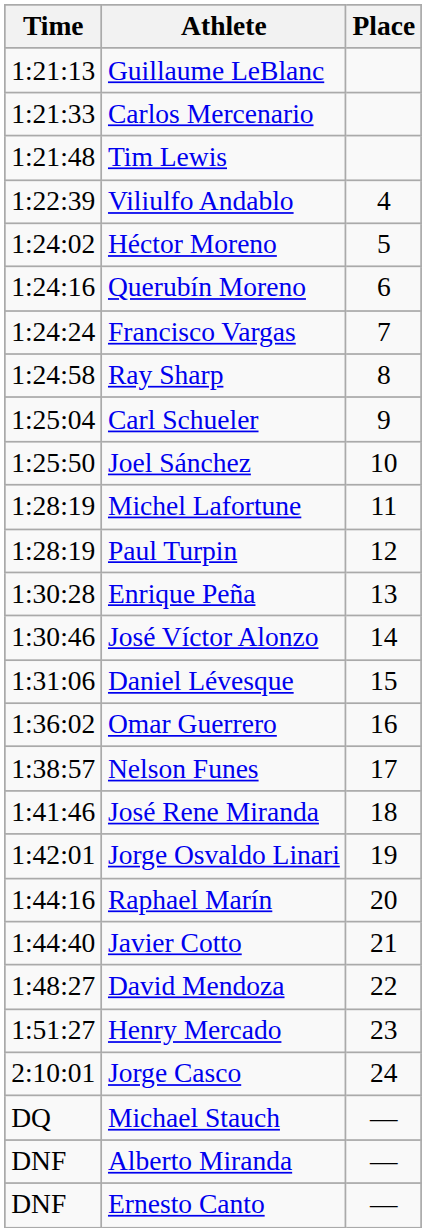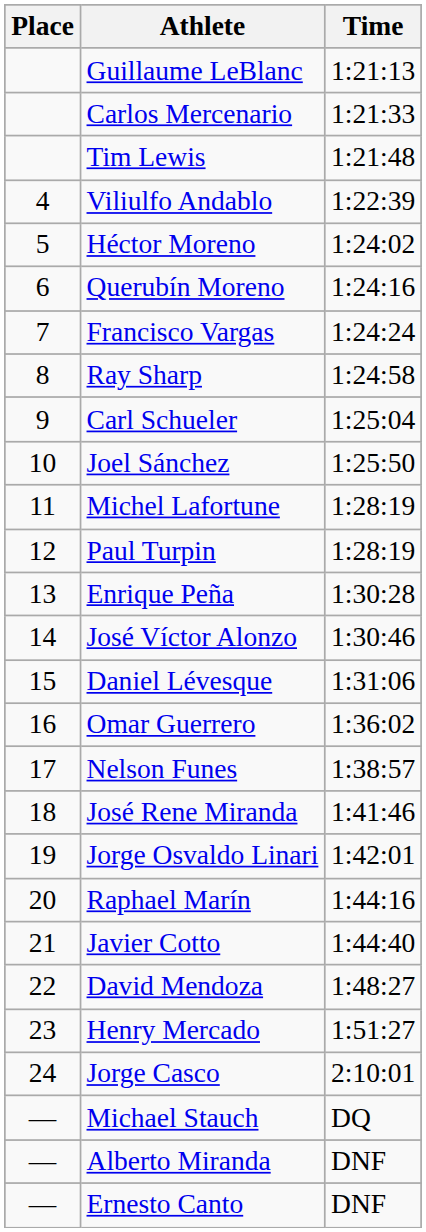columns swapped: Place <-> Time
